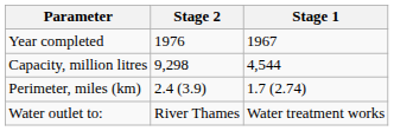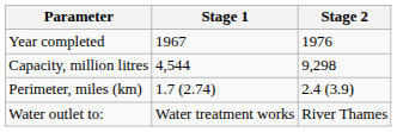columns swapped: Stage 1 <-> Stage 2
